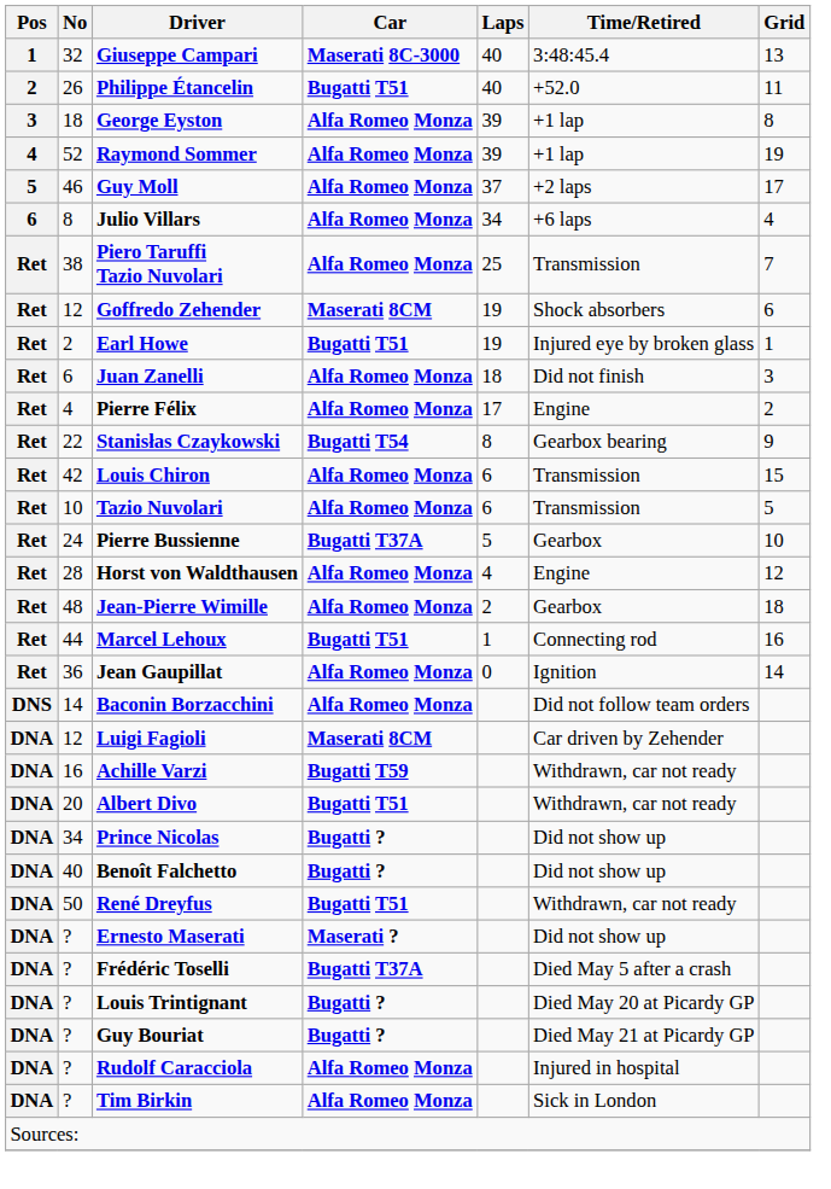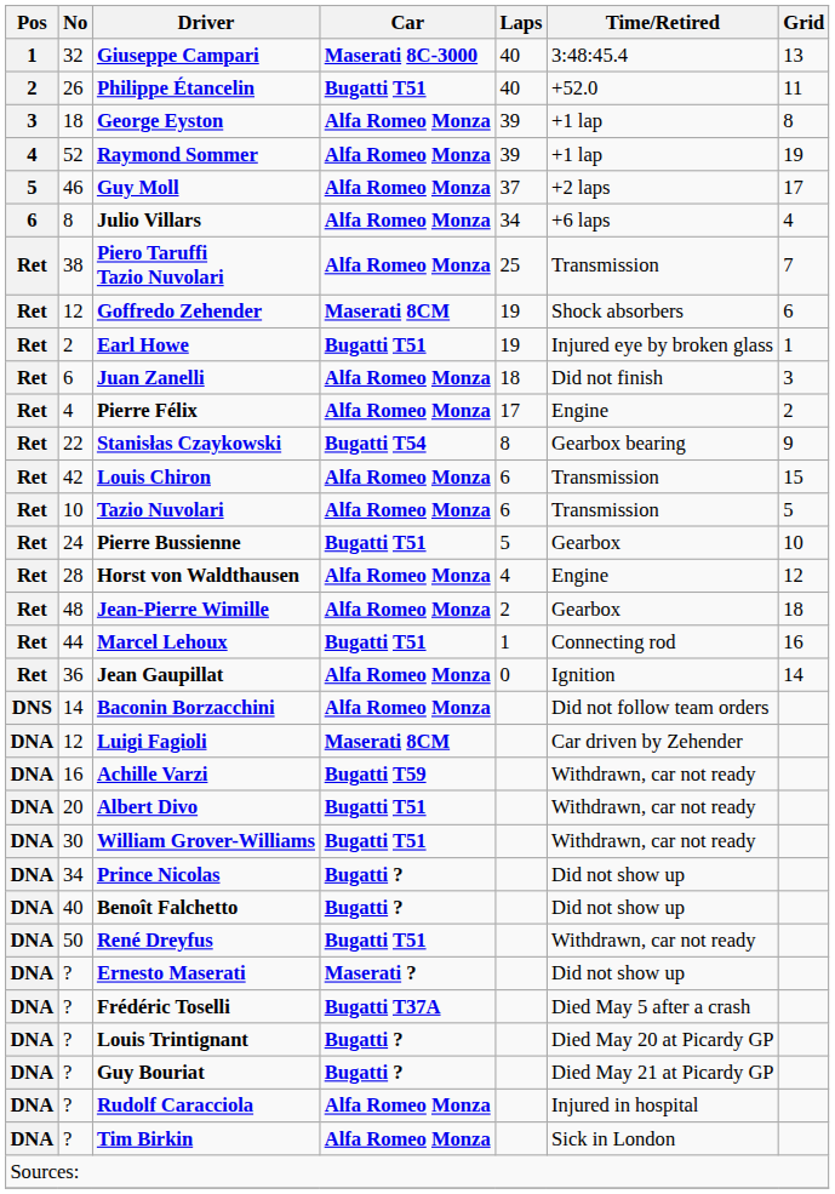Pierre Bussienne | Car: Bugatti T37A -> Bugatti T51
+ row: DNA | 30 | William Grover-Williams | Bugatti T51 | Withdrawn, car not ready
